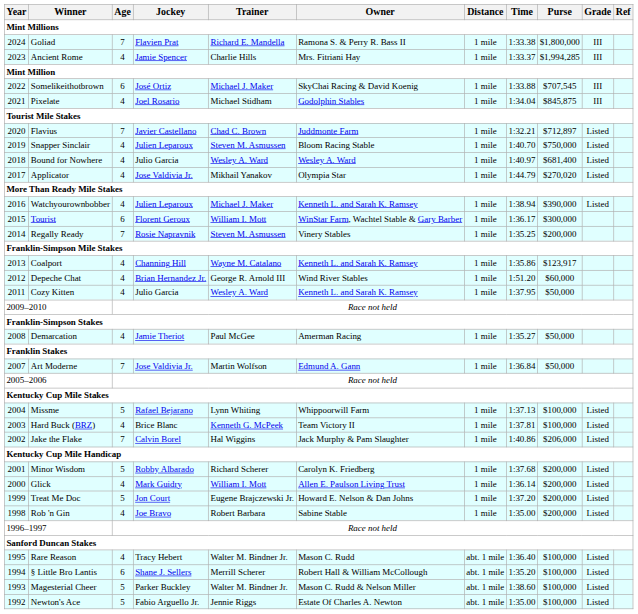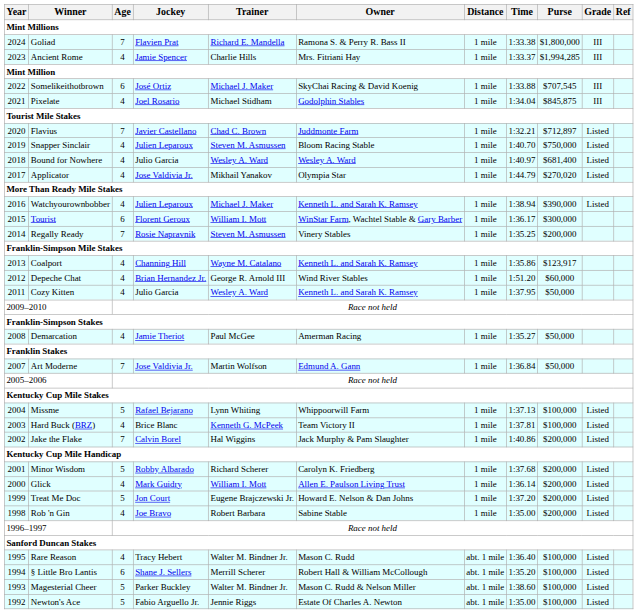Jake the Flake | Purse: $206,000 -> $200,000
